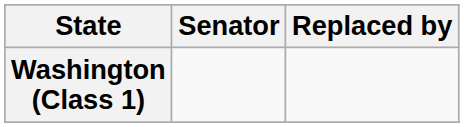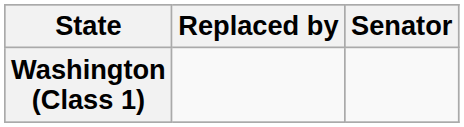columns swapped: Senator <-> Replaced by
